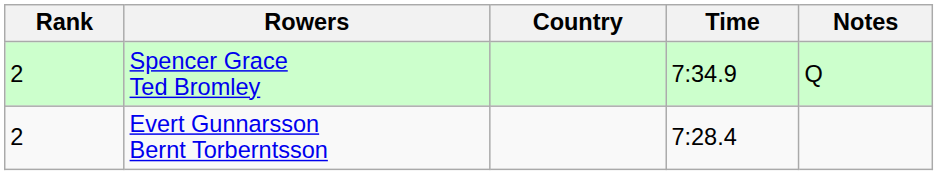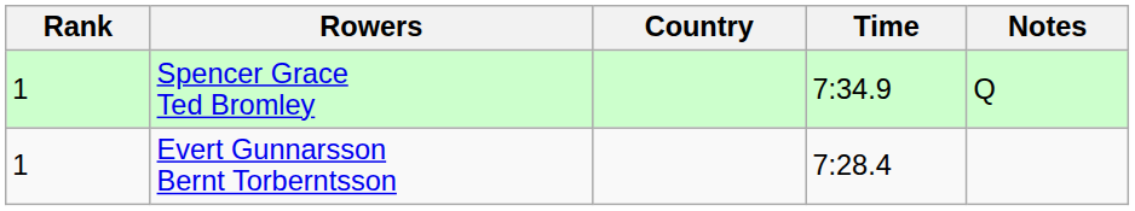Spencer Grace Ted Bromley | Rank: 2 -> 1
Evert Gunnarsson Bernt Torberntsson | Rank: 2 -> 1
